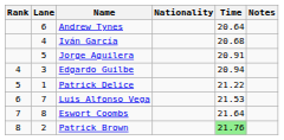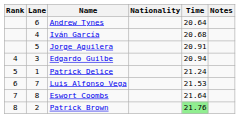Patrick Delice | Time: 21.22 -> 21.24
